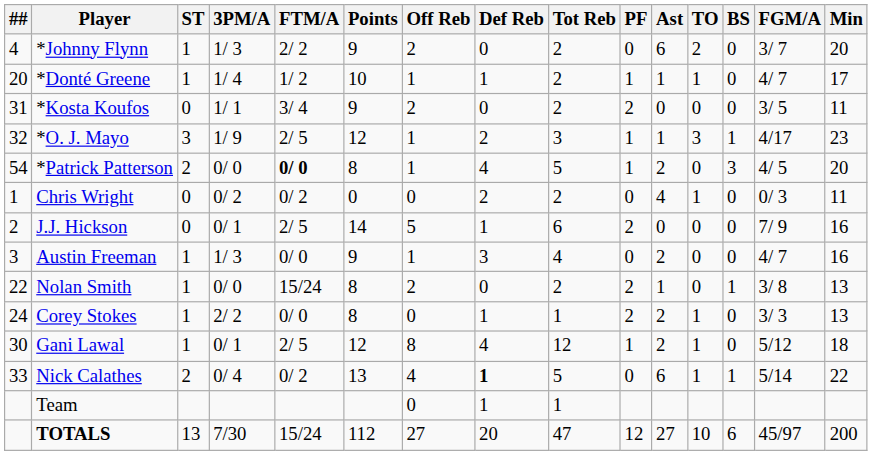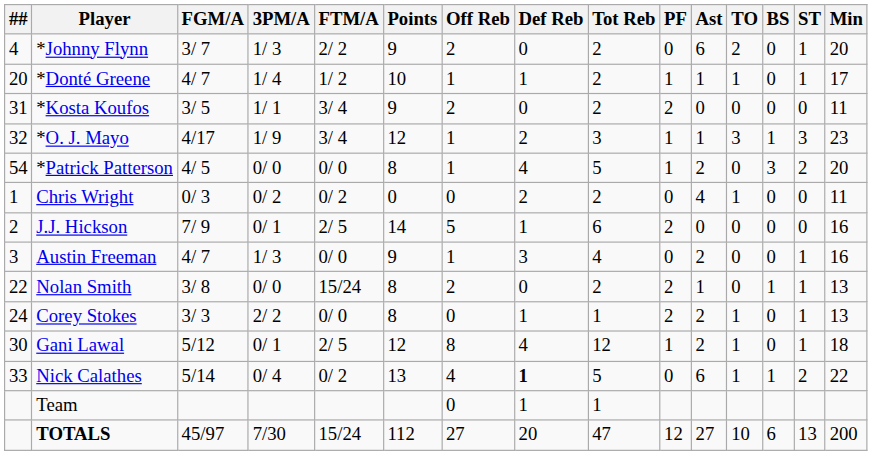columns swapped: FGM/A <-> ST
*O. J. Mayo | FTM/A: 2/ 5 -> 3/ 4
*Patrick Patterson | FTM/A: bold -> normal
